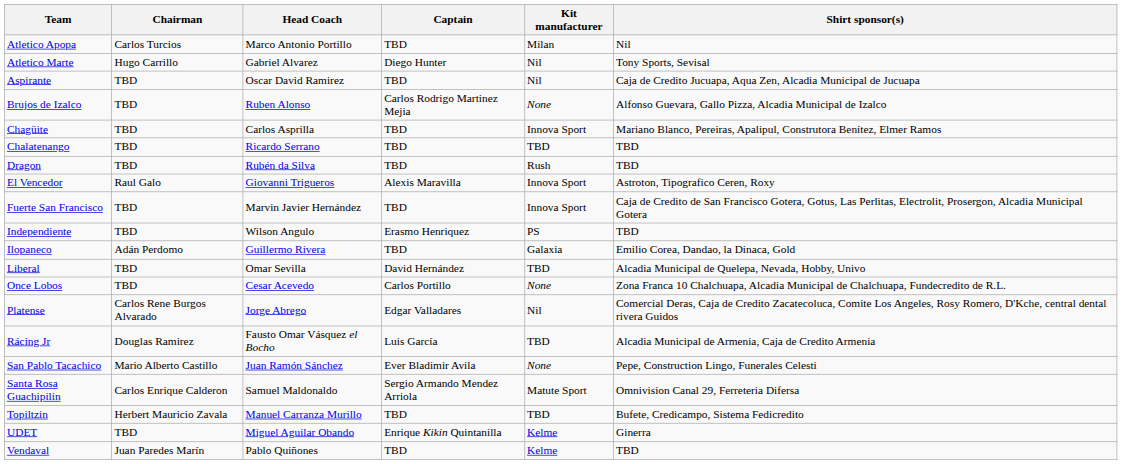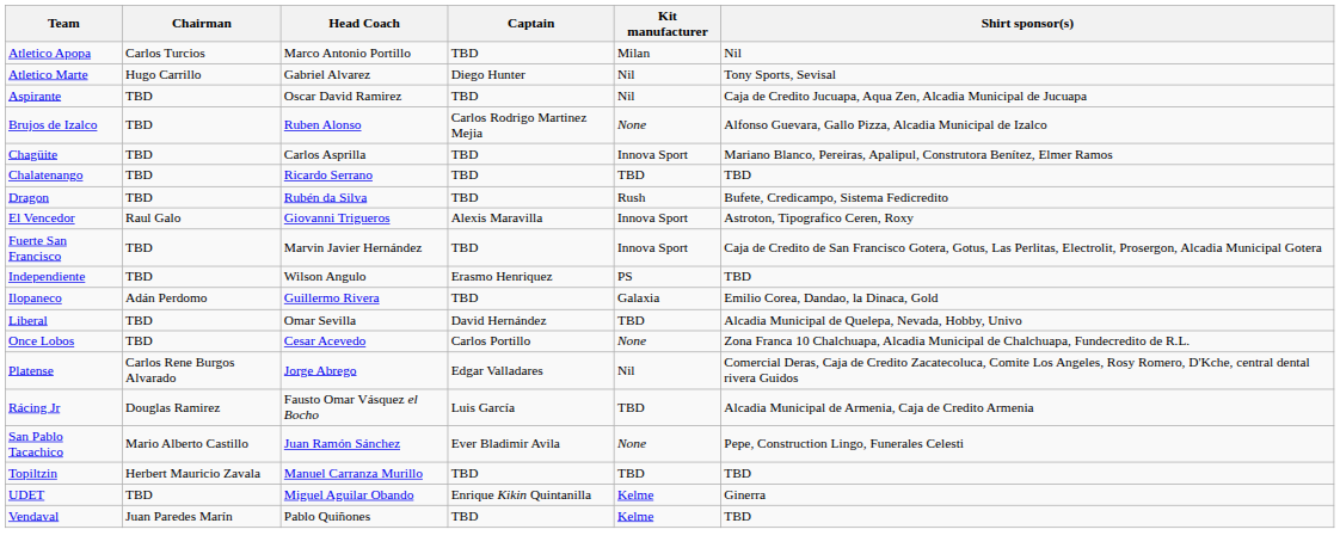Dragon | Shirt sponsor(s): TBD -> Bufete, Credicampo, Sistema Fedicredito
- row: Santa Rosa Guachipilin | Carlos Enrique Calderon | Samuel Maldonaldo | Sergio Armando Mendez Arriola | Matute Sport | Omnivision Canal 29, Ferreteria Difersa
Topiltzin | Shirt sponsor(s): Bufete, Credicampo, Sistema Fedicredito -> TBD
